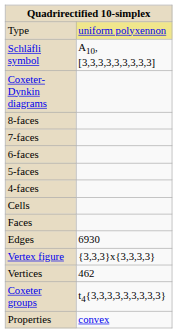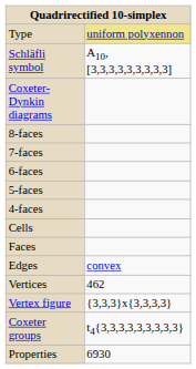Edges | column 2: 6930 -> convex
rows swapped: Vertices <-> Vertex figure
Properties | column 2: convex -> 6930
